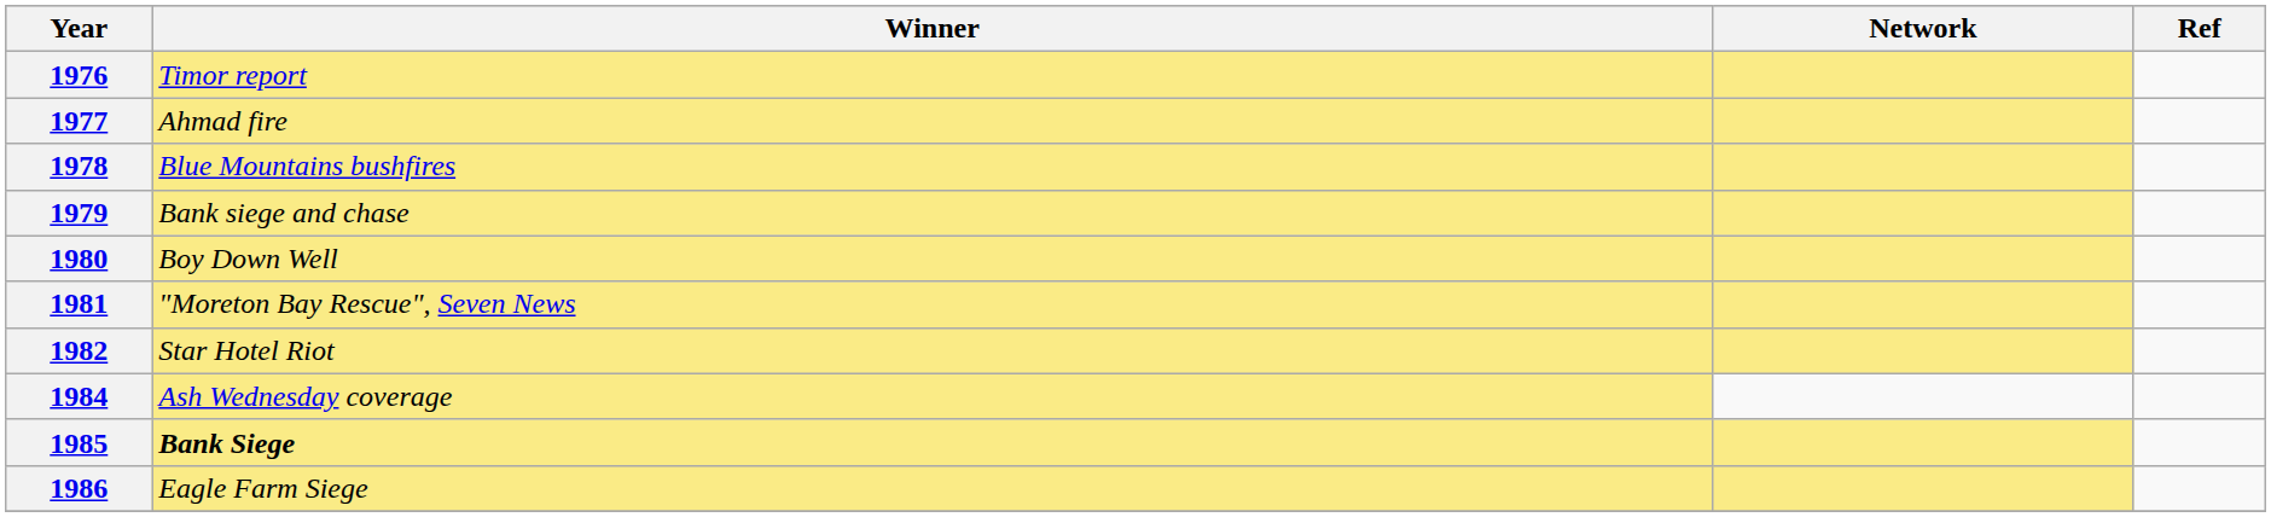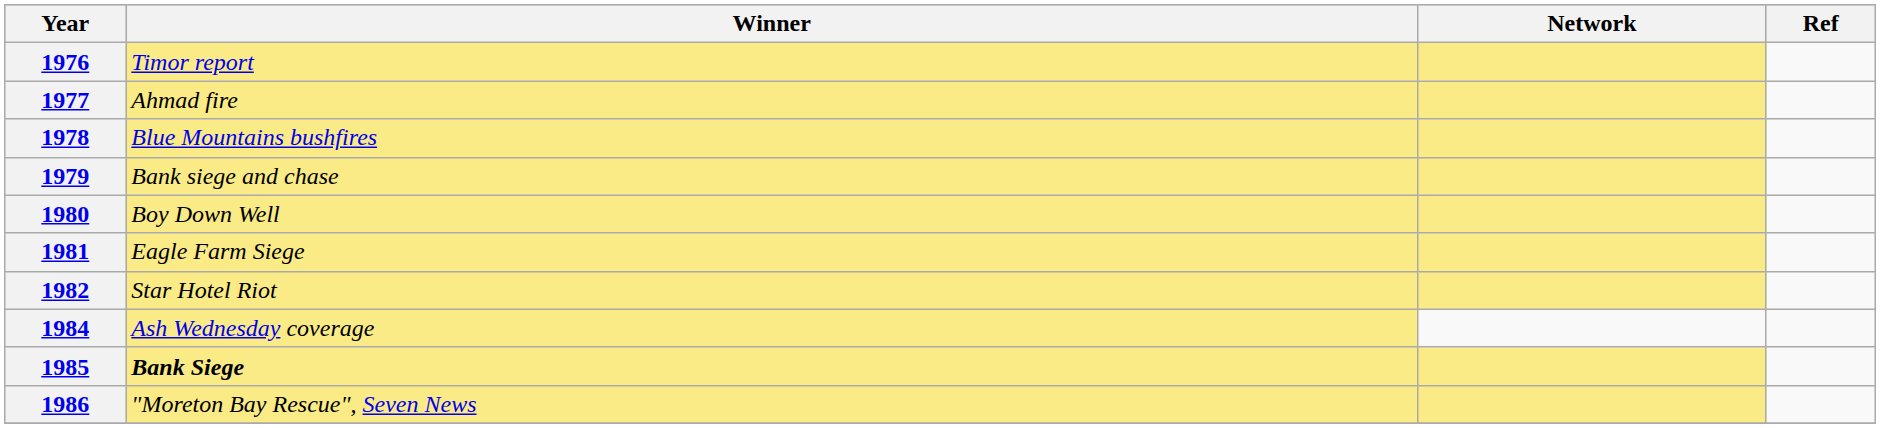1981 | Winner: "Moreton Bay Rescue", Seven News -> Eagle Farm Siege
1986 | Winner: Eagle Farm Siege -> "Moreton Bay Rescue", Seven News
